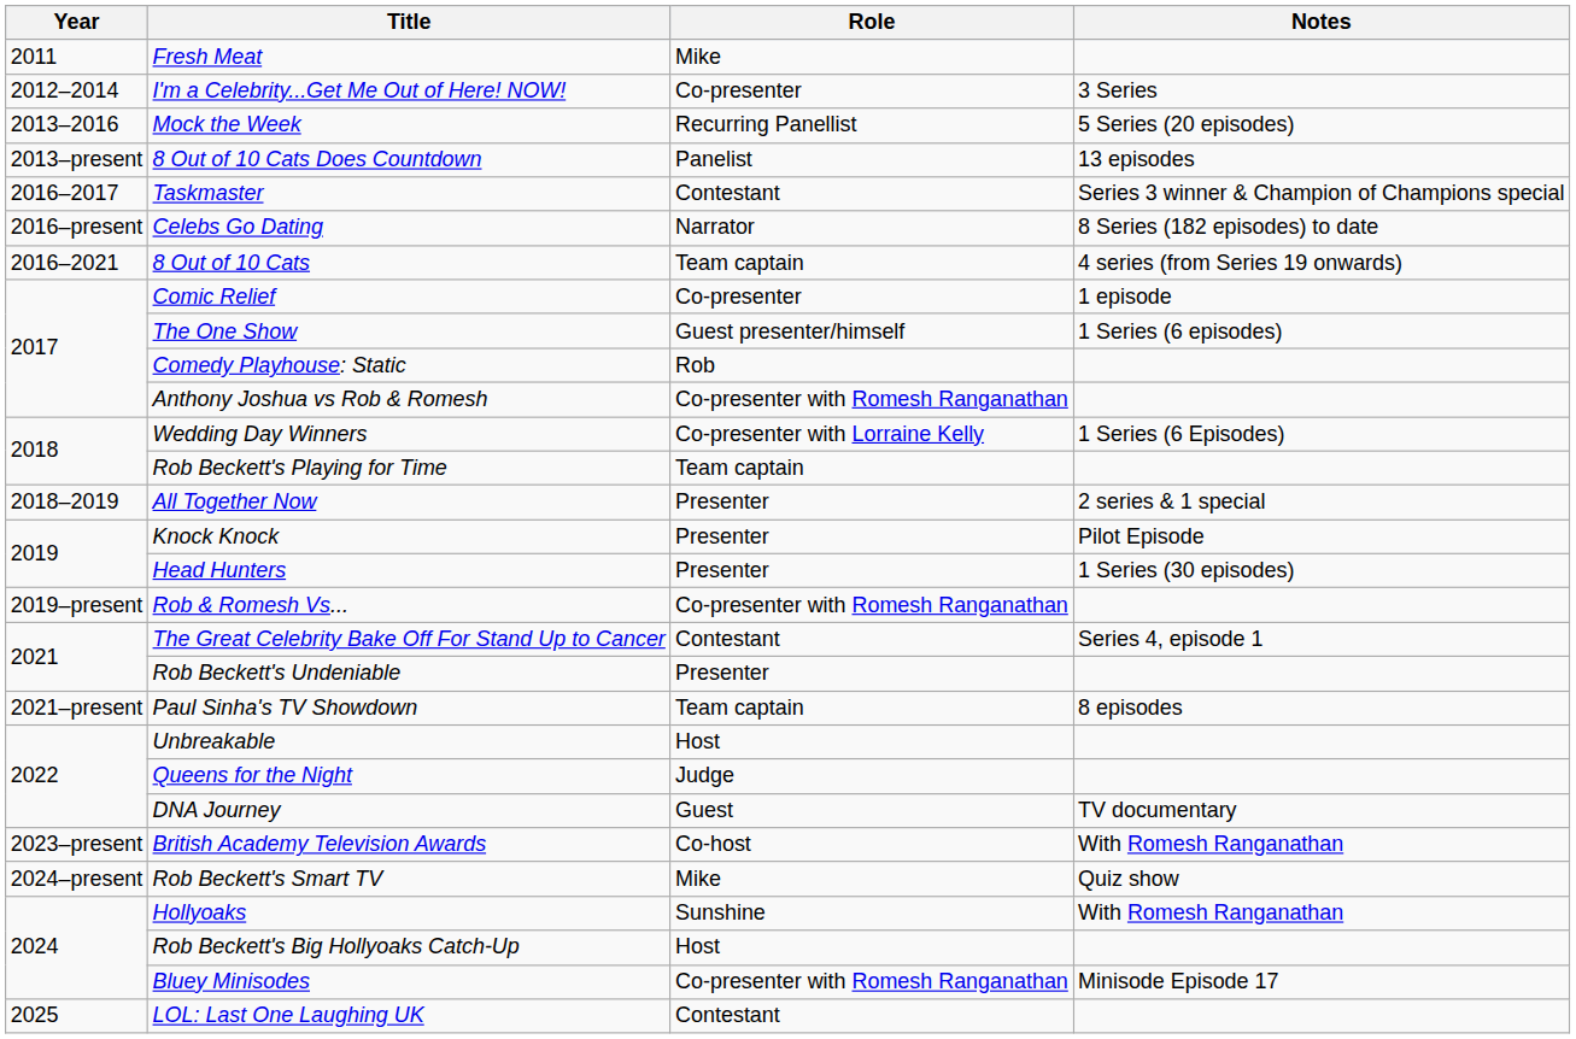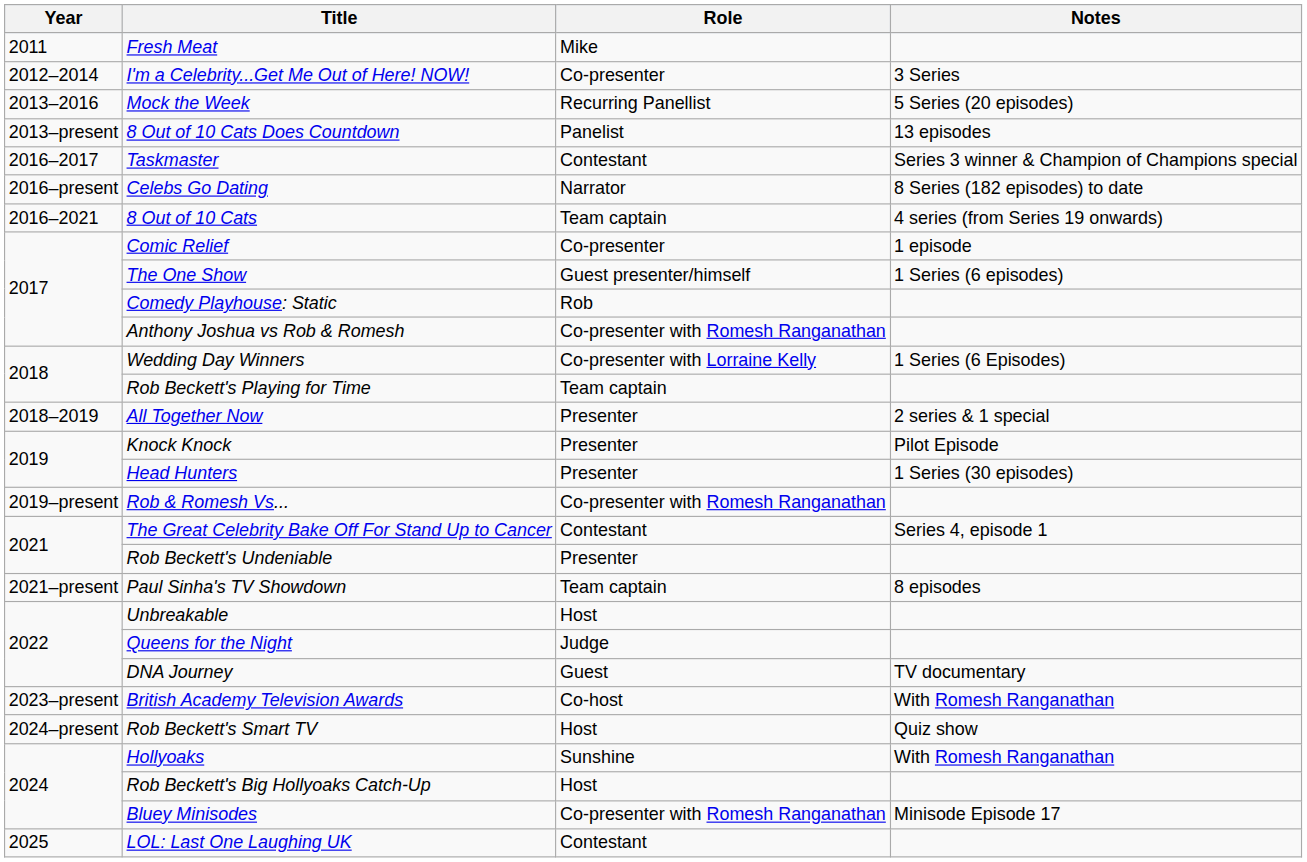Rob Beckett's Smart TV | Role: Mike -> Host
